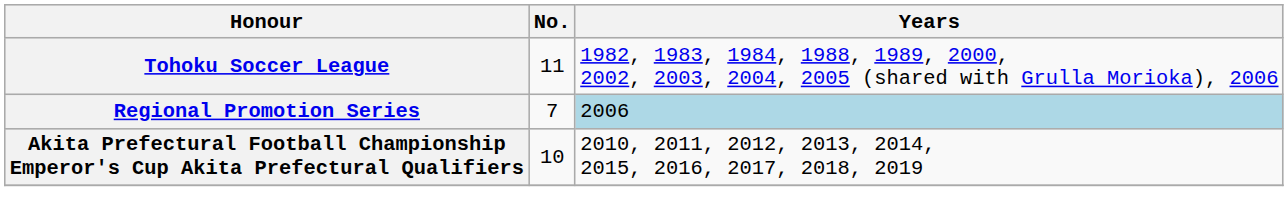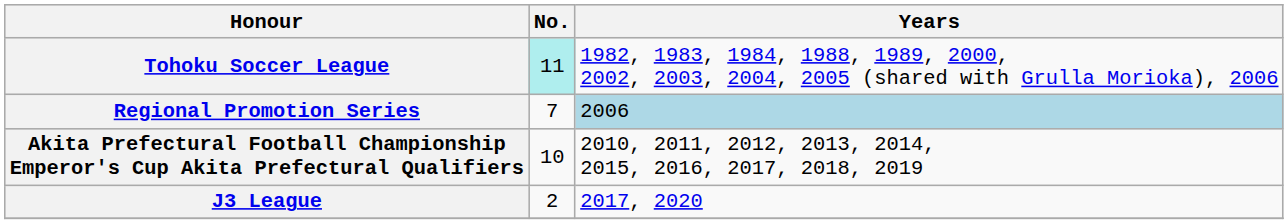Tohoku Soccer League | No.: no background -> paleturquoise background
+ row: J3 League | 2 | 2017, 2020
